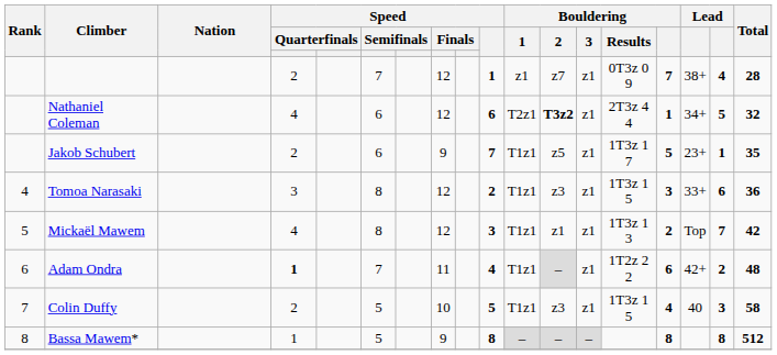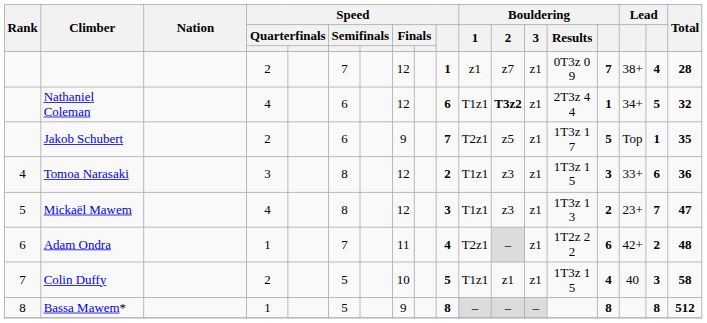Nathaniel Coleman | Bouldering / 1: T2z1 -> T1z1
Jakob Schubert | Bouldering / 1: T1z1 -> T2z1
Jakob Schubert | column 16: 23+ -> Top
Mickaël Mawem | Bouldering / 2: z1 -> z3
Mickaël Mawem | column 16: Top -> 23+
Mickaël Mawem | Total: 42 -> 47
Adam Ondra | column 4: bold -> normal
Adam Ondra | Bouldering / 1: T1z1 -> T2z1
Colin Duffy | Bouldering / 2: z3 -> z1
